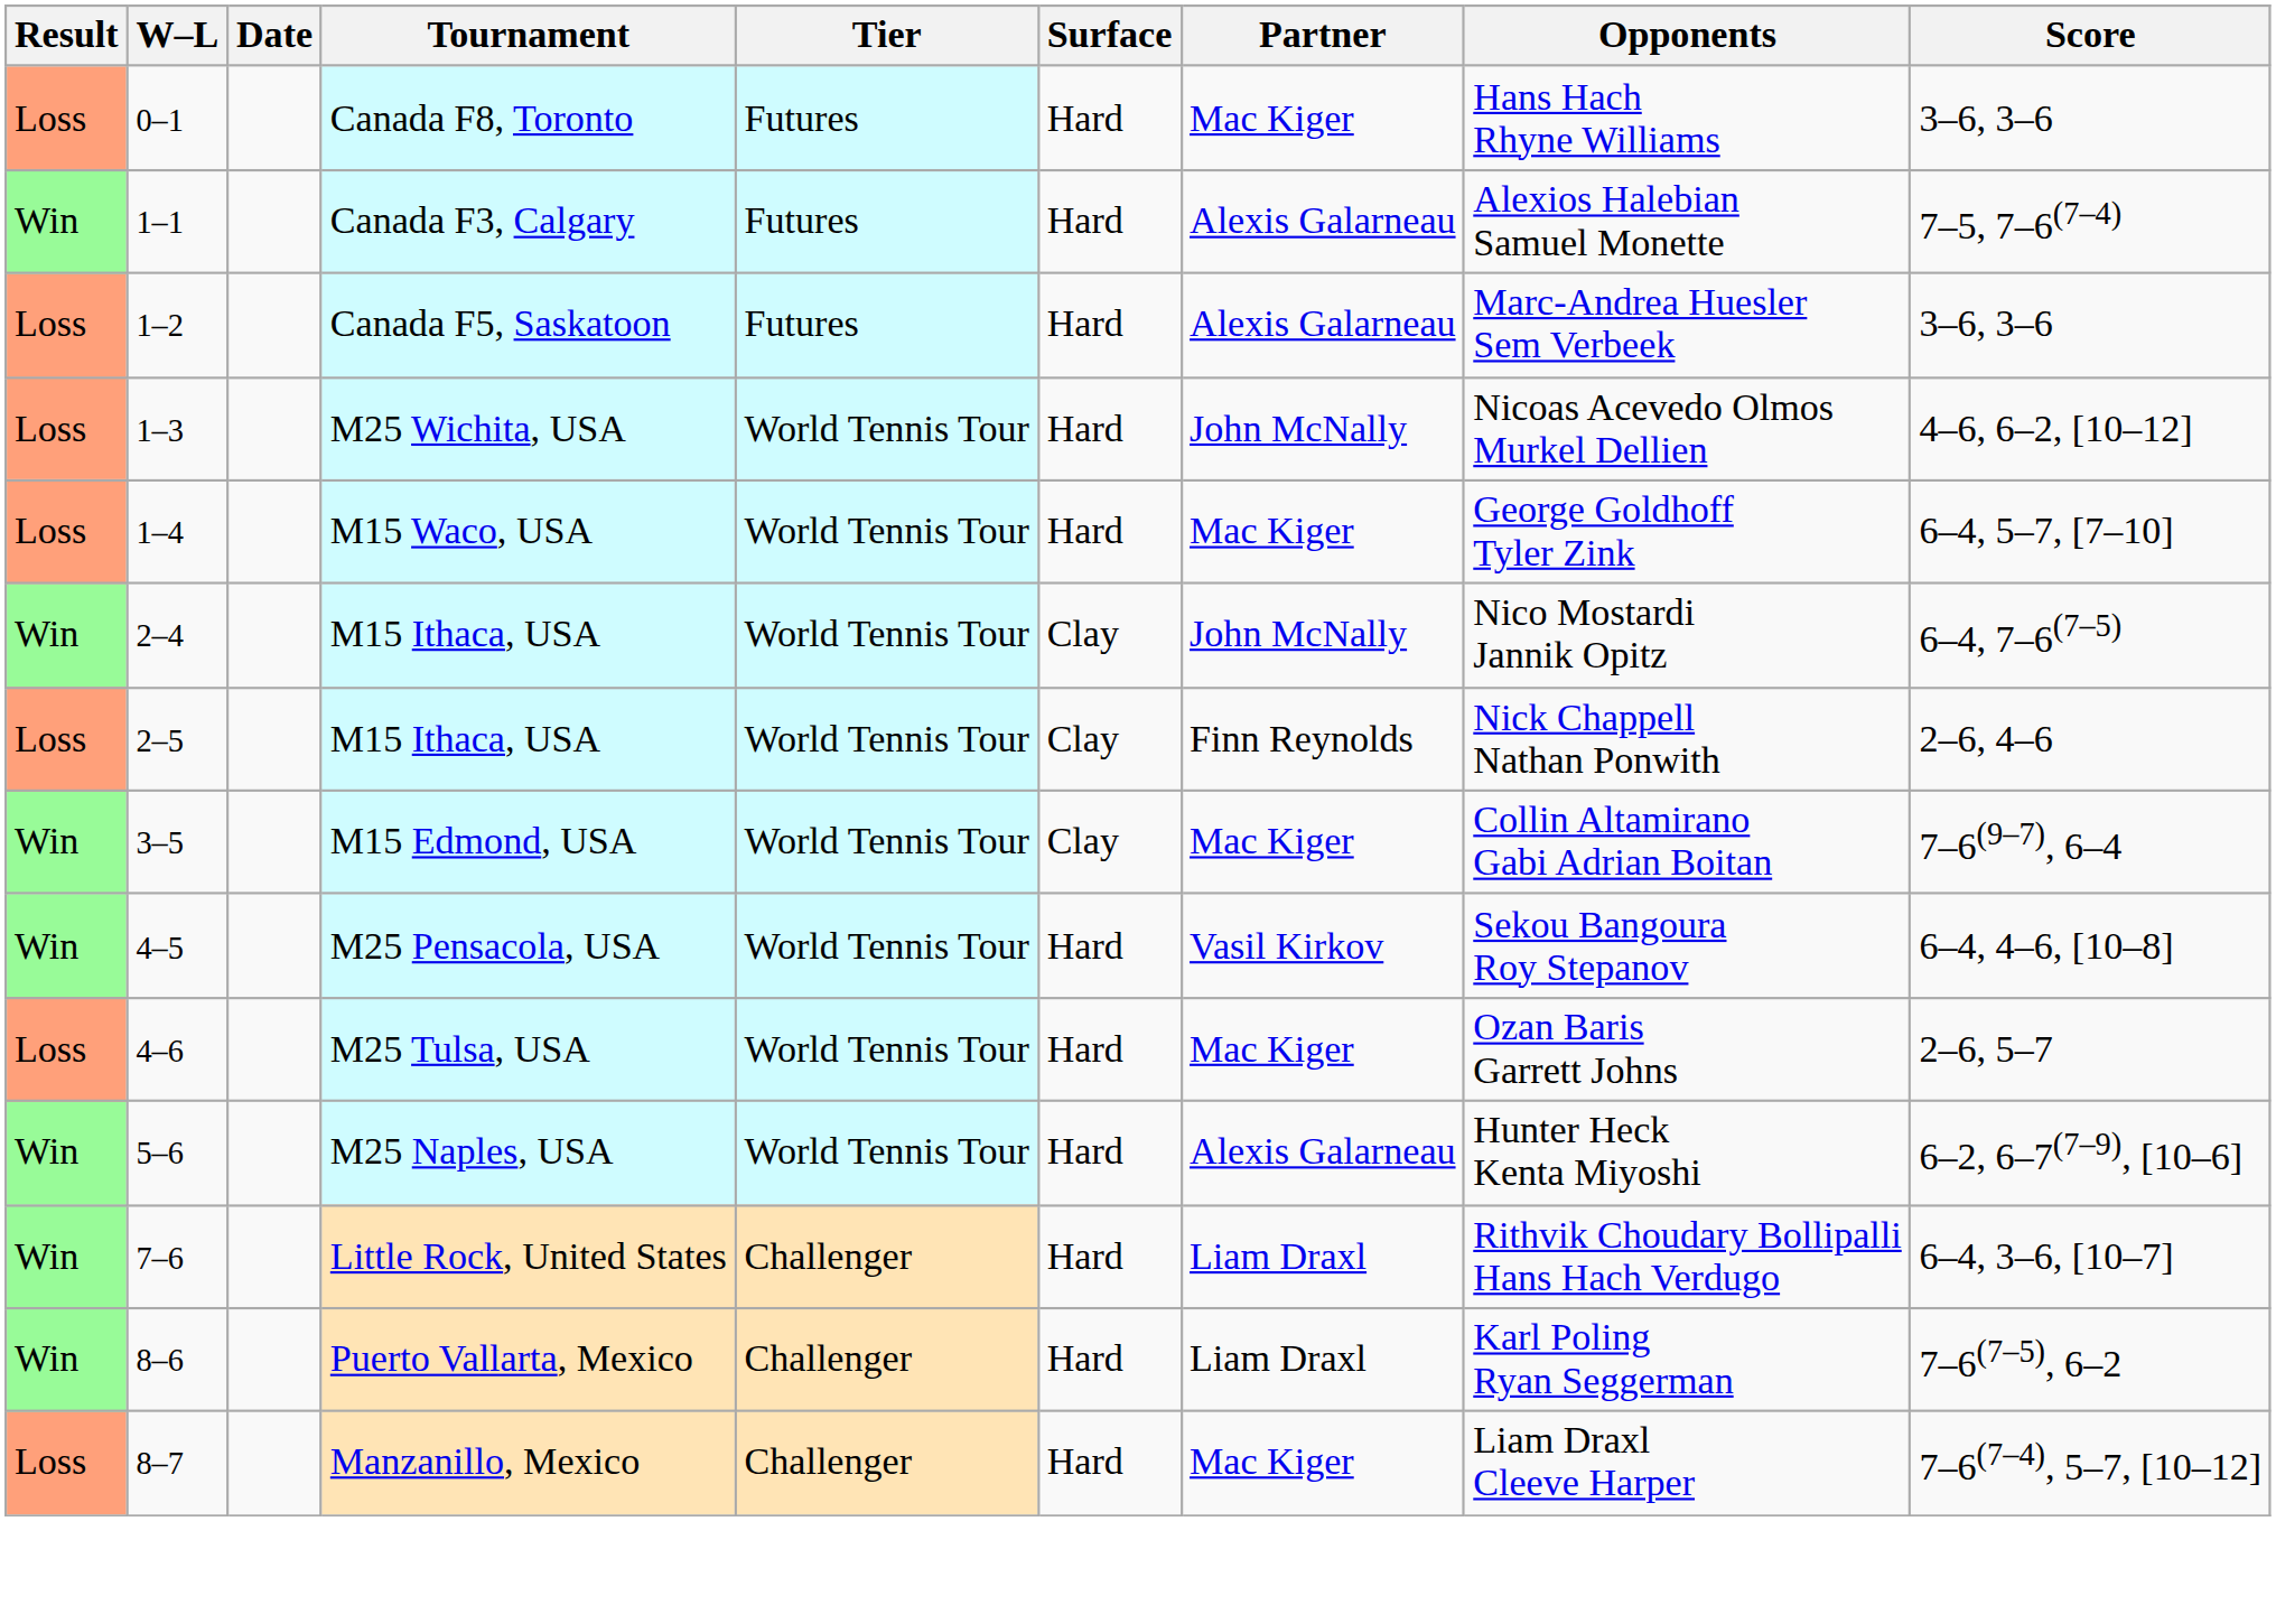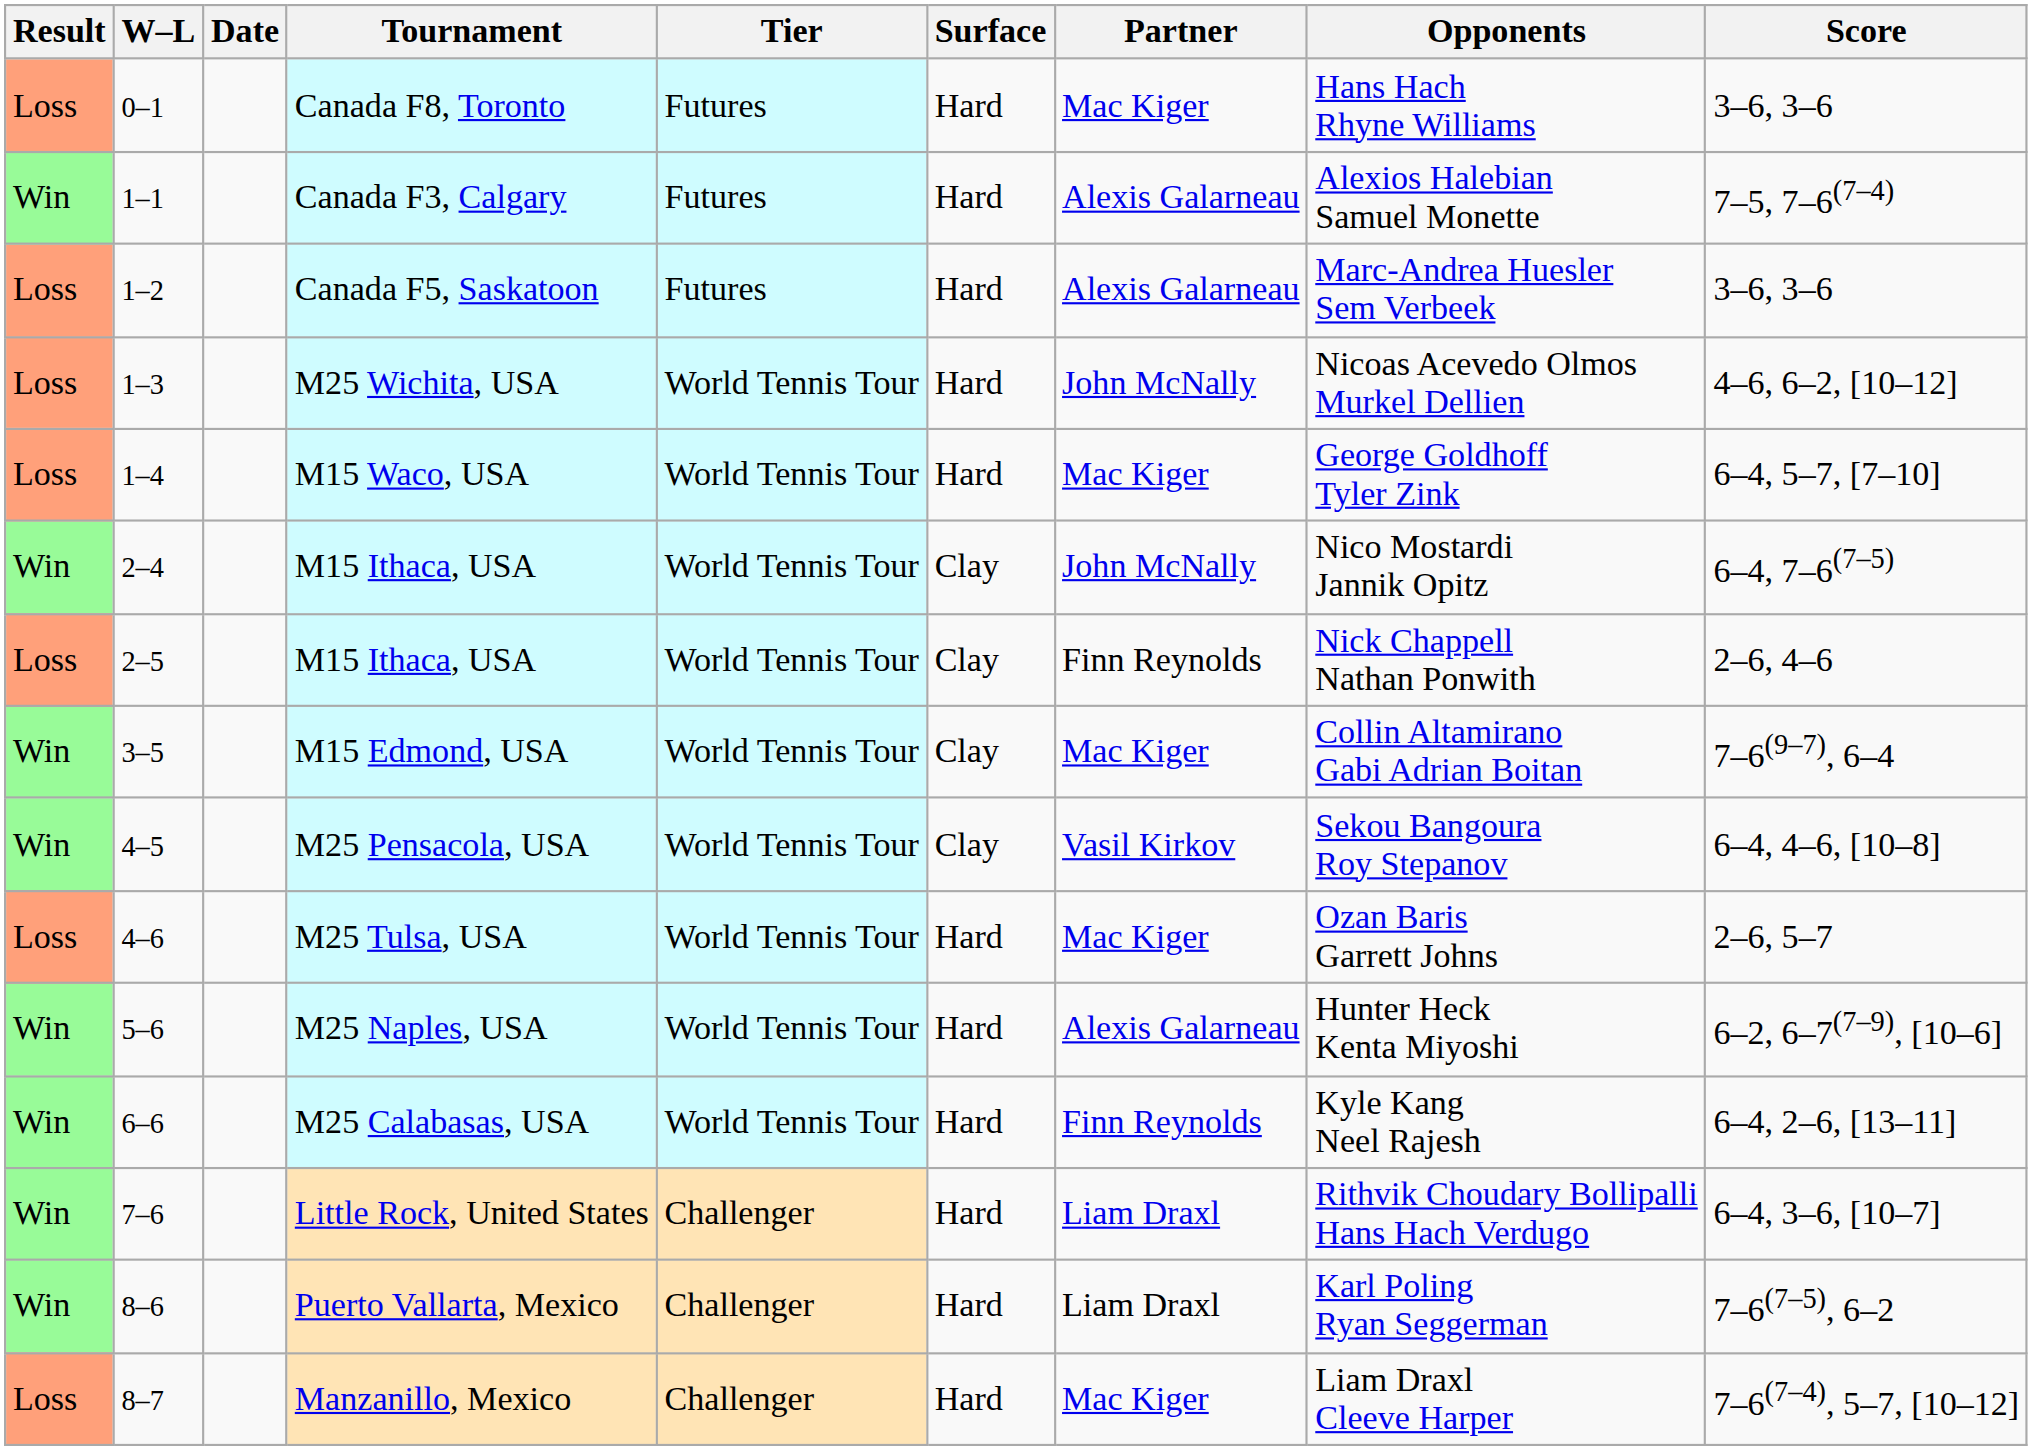M25 Pensacola, USA | Surface: Hard -> Clay
+ row: Win | 6–6 | M25 Calabasas, USA | World Tennis Tour | Hard | Finn Reynolds | Kyle Kang Neel Rajesh | 6–4, 2–6, [13–11]
